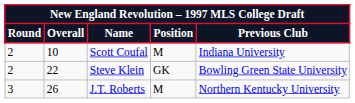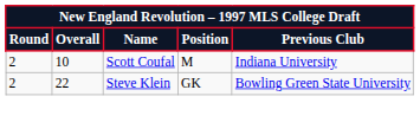- row: 3 | 26 | J.T. Roberts | M | Northern Kentucky University
